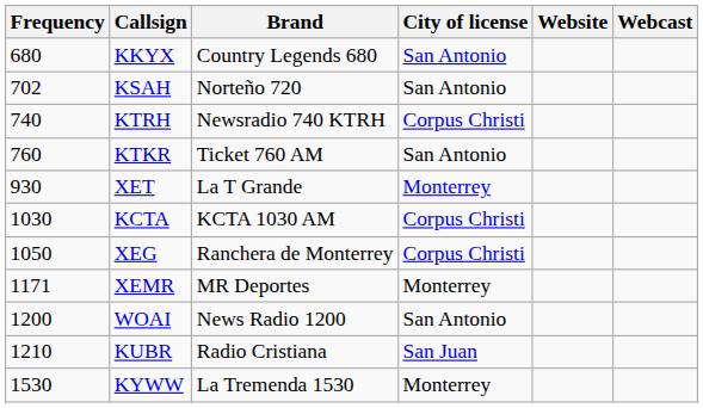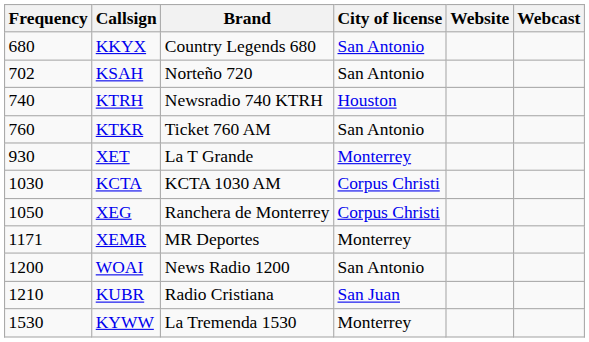KTRH | City of license: Corpus Christi -> Houston
